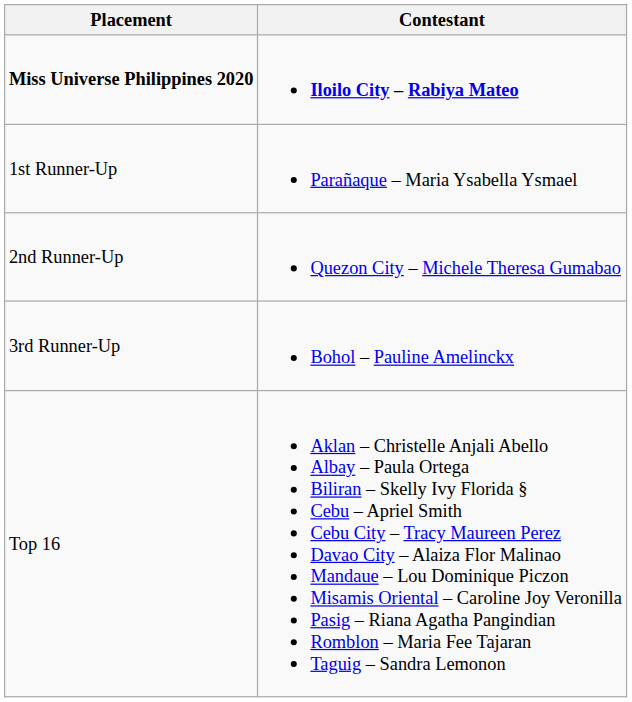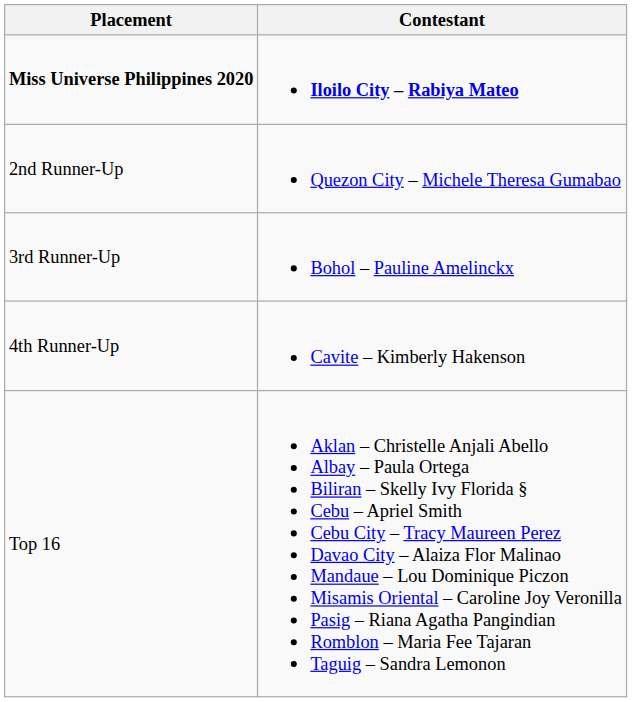- row: 1st Runner-Up | Parañaque – Maria Ysabella Ysmael
+ row: 4th Runner-Up | Cavite – Kimberly Hakenson
